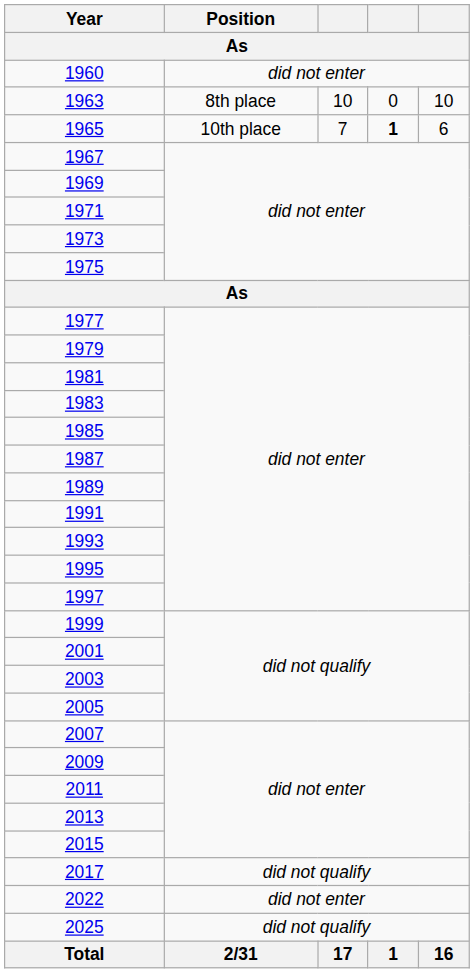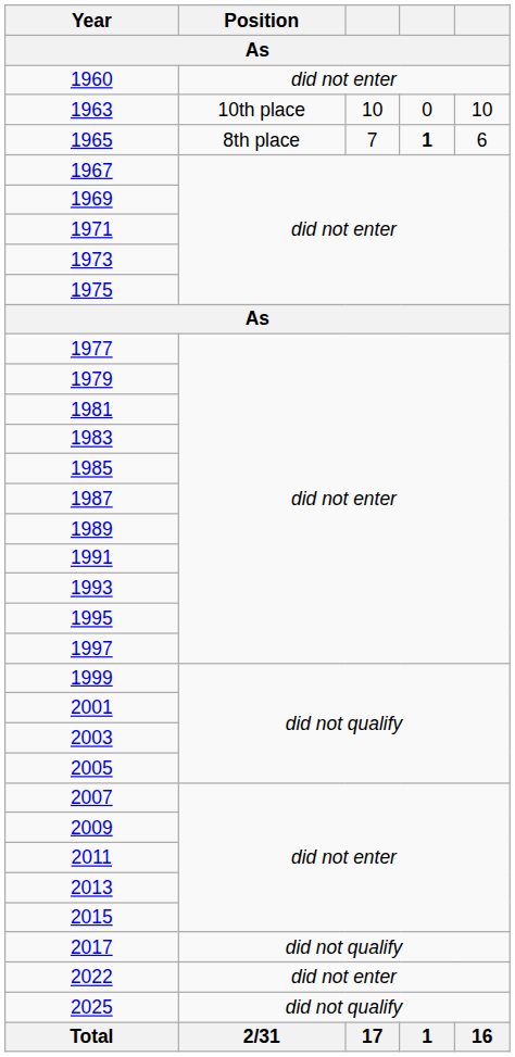1963 | Position: 8th place -> 10th place
1965 | Position: 10th place -> 8th place
